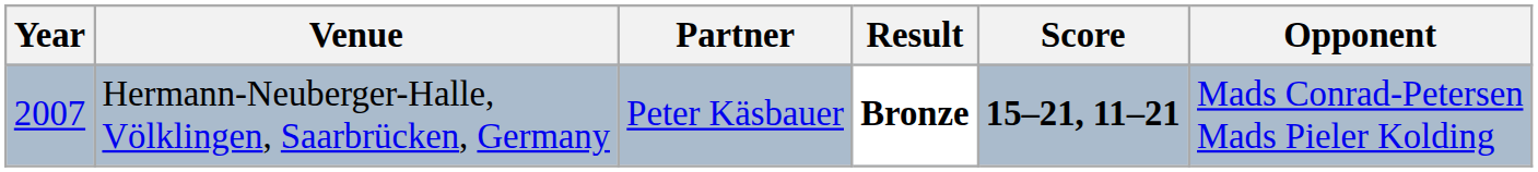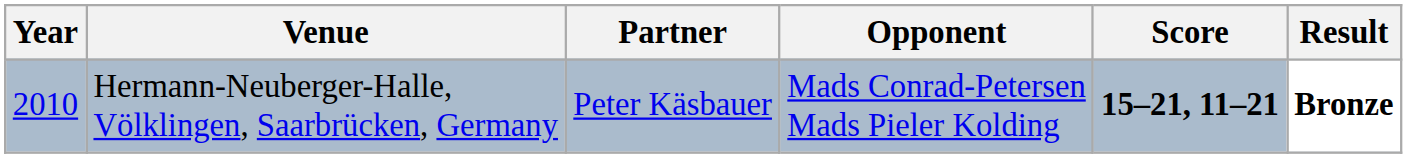columns swapped: Opponent <-> Result
Hermann-Neuberger-Halle, Völklingen, Saarbrücken, Germany | Year: 2007 -> 2010
